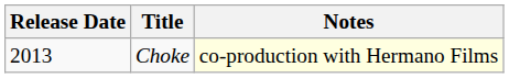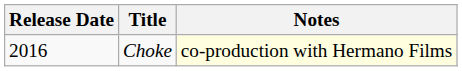Choke | Release Date: 2013 -> 2016
